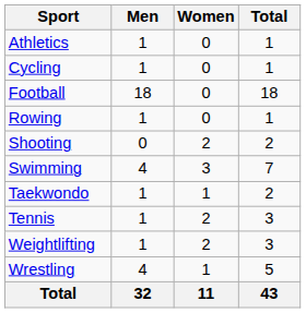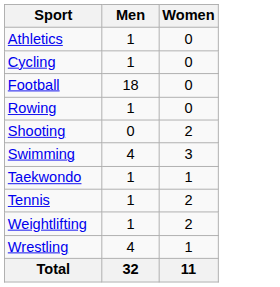- column: Total | 1 | 1 | 18 | 1 | 2 | 7 | 2 | 3 | 3 | 5 | 43
